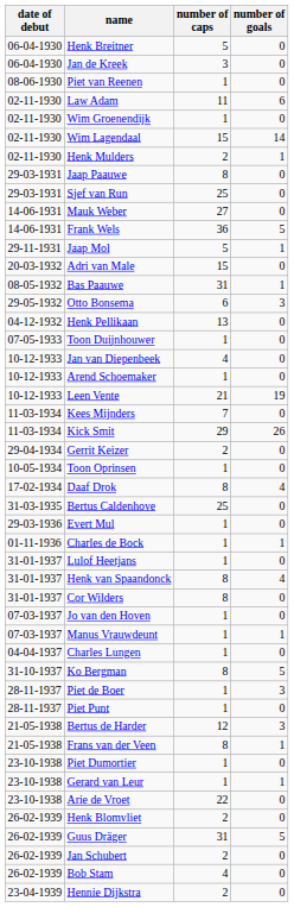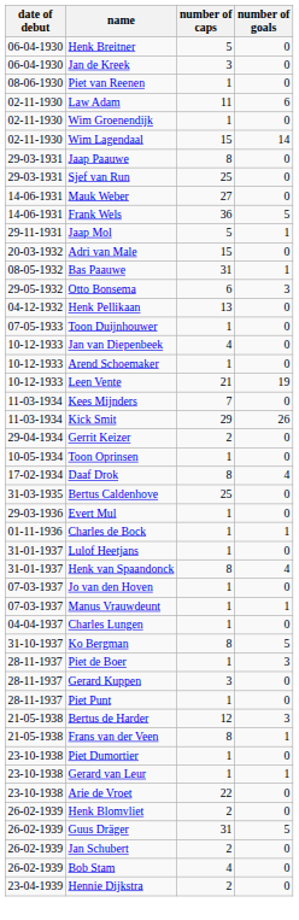- row: 02-11-1930 | Henk Mulders | 2 | 1
- row: 31-01-1937 | Cor Wilders | 8 | 0
+ row: 28-11-1937 | Gerard Kuppen | 3 | 0
